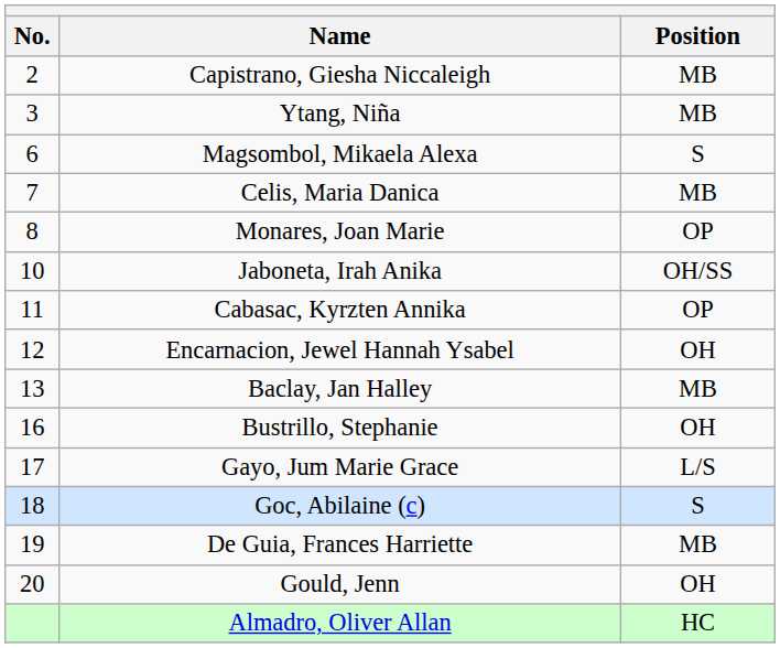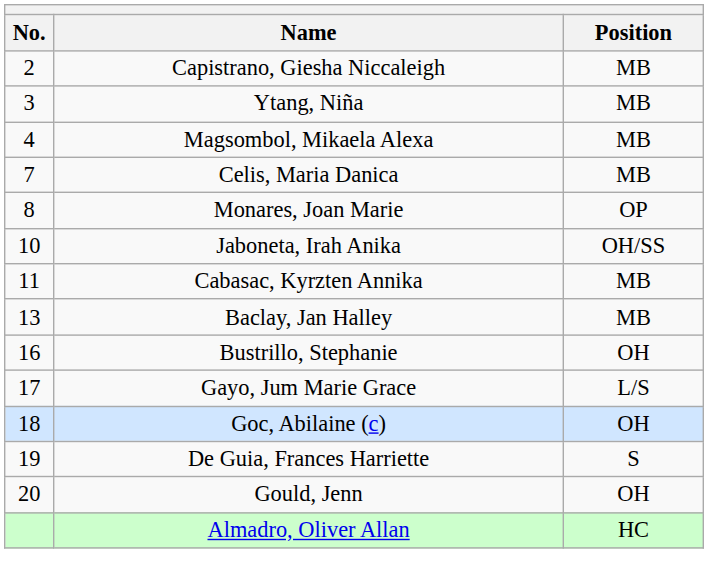Magsombol, Mikaela Alexa | No.: 6 -> 4
Magsombol, Mikaela Alexa | Position: S -> MB
Cabasac, Kyrzten Annika | Position: OP -> MB
- row: 12 | Encarnacion, Jewel Hannah Ysabel | OH
Goc, Abilaine (c) | Position: S -> OH
De Guia, Frances Harriette | Position: MB -> S
